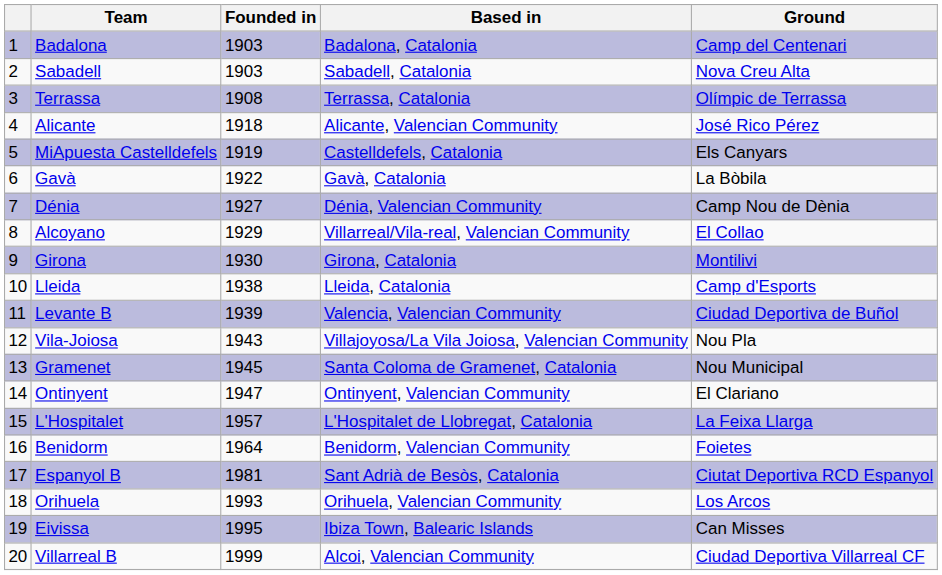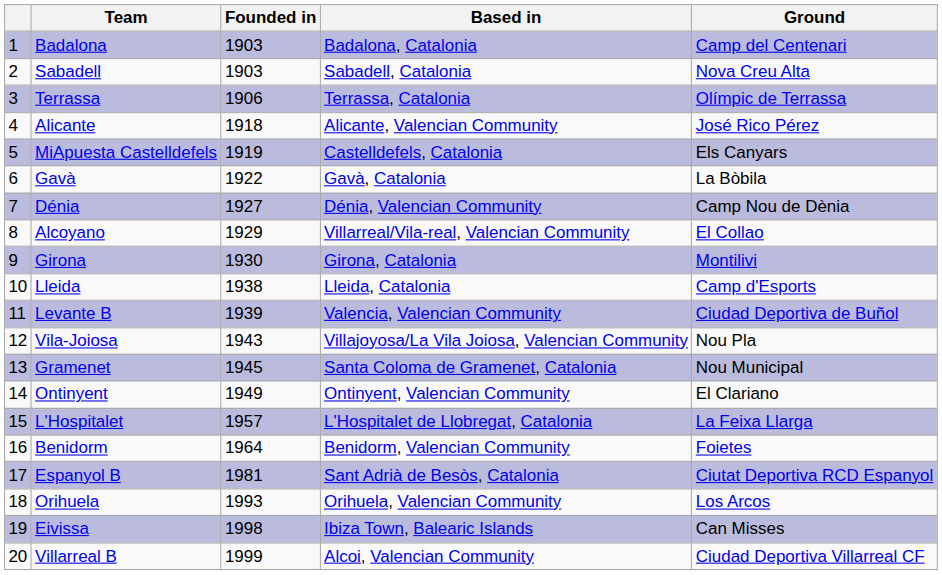Terrassa | Founded in: 1908 -> 1906
Ontinyent | Founded in: 1947 -> 1949
Eivissa | Founded in: 1995 -> 1998
